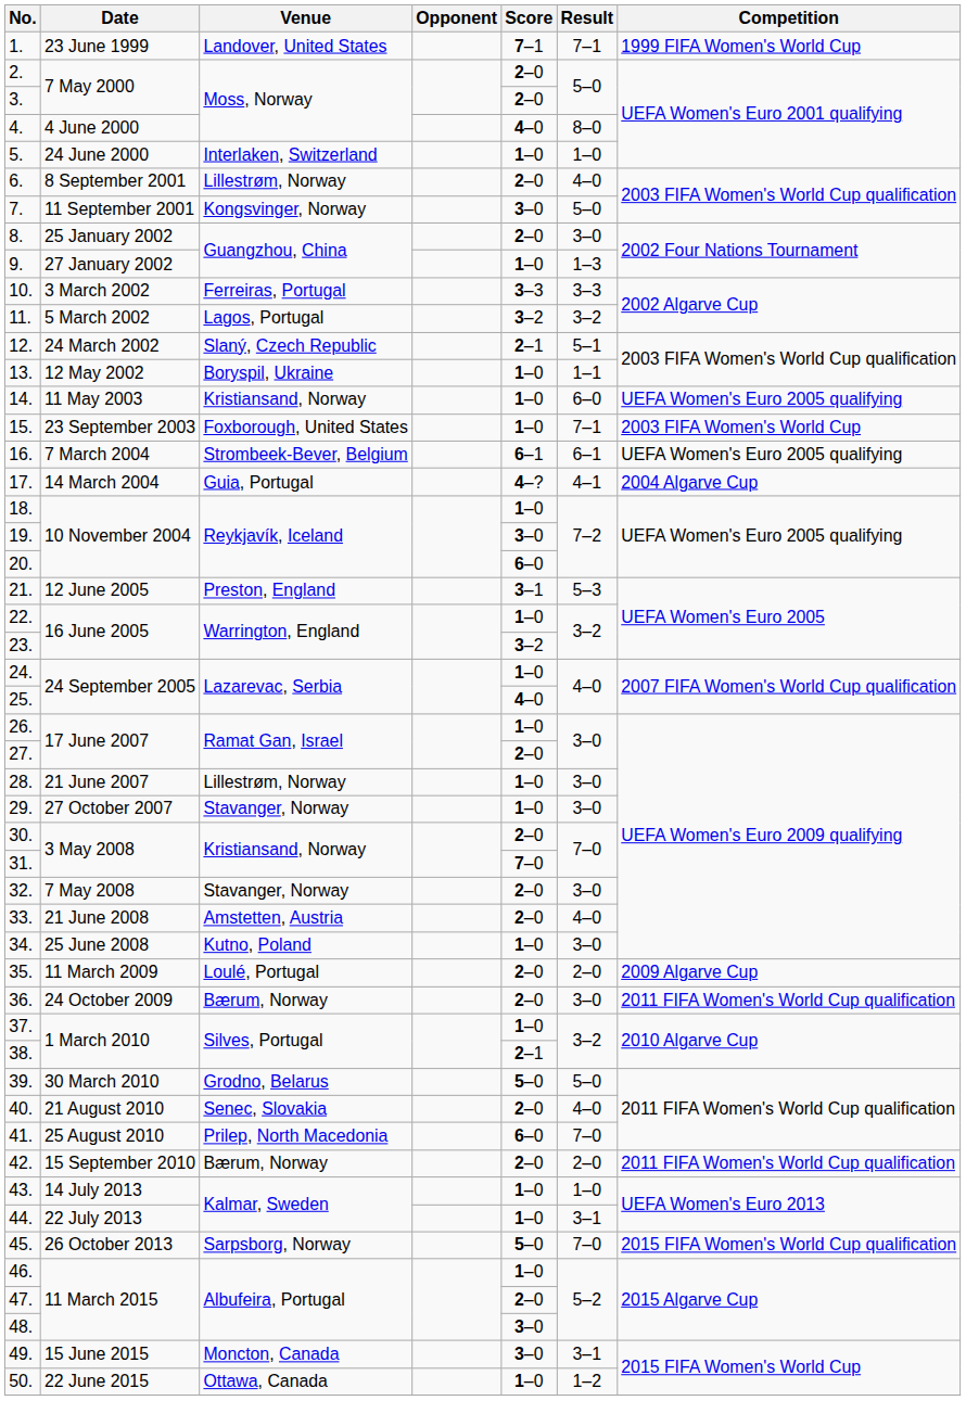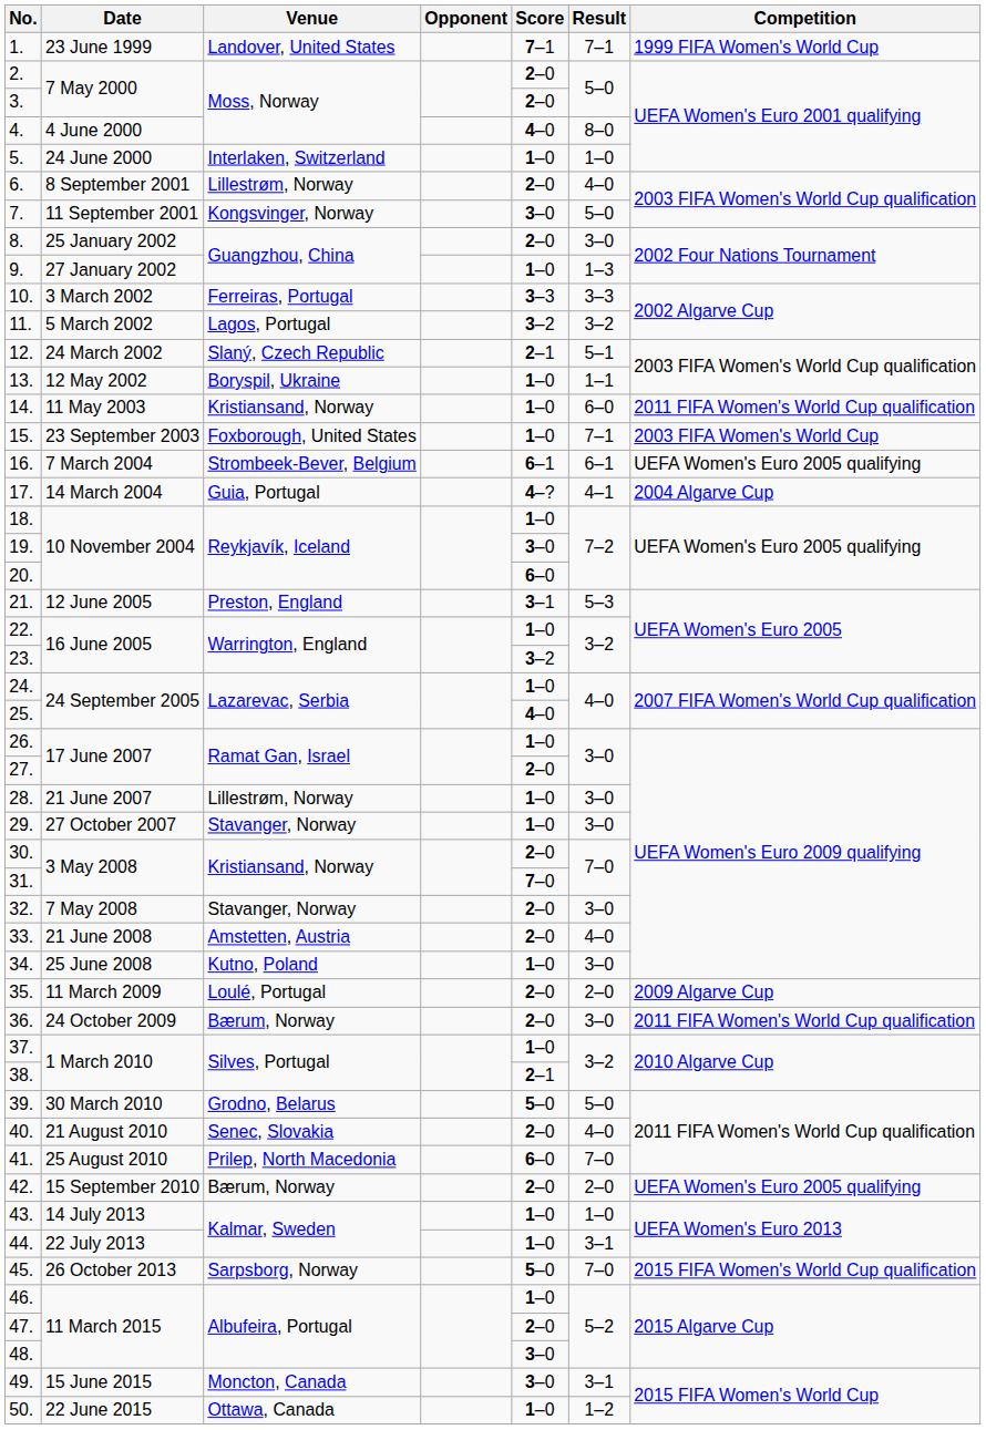14. | Competition: UEFA Women's Euro 2005 qualifying -> 2011 FIFA Women's World Cup qualification
42. | Competition: 2011 FIFA Women's World Cup qualification -> UEFA Women's Euro 2005 qualifying
